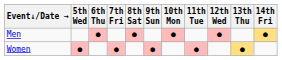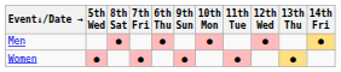columns swapped: 6th Thu <-> 8th Sat
